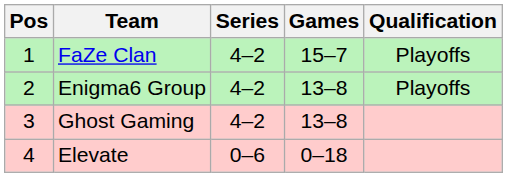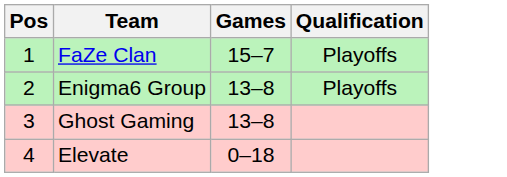- column: Series | 4–2 | 4–2 | 4–2 | 0–6
